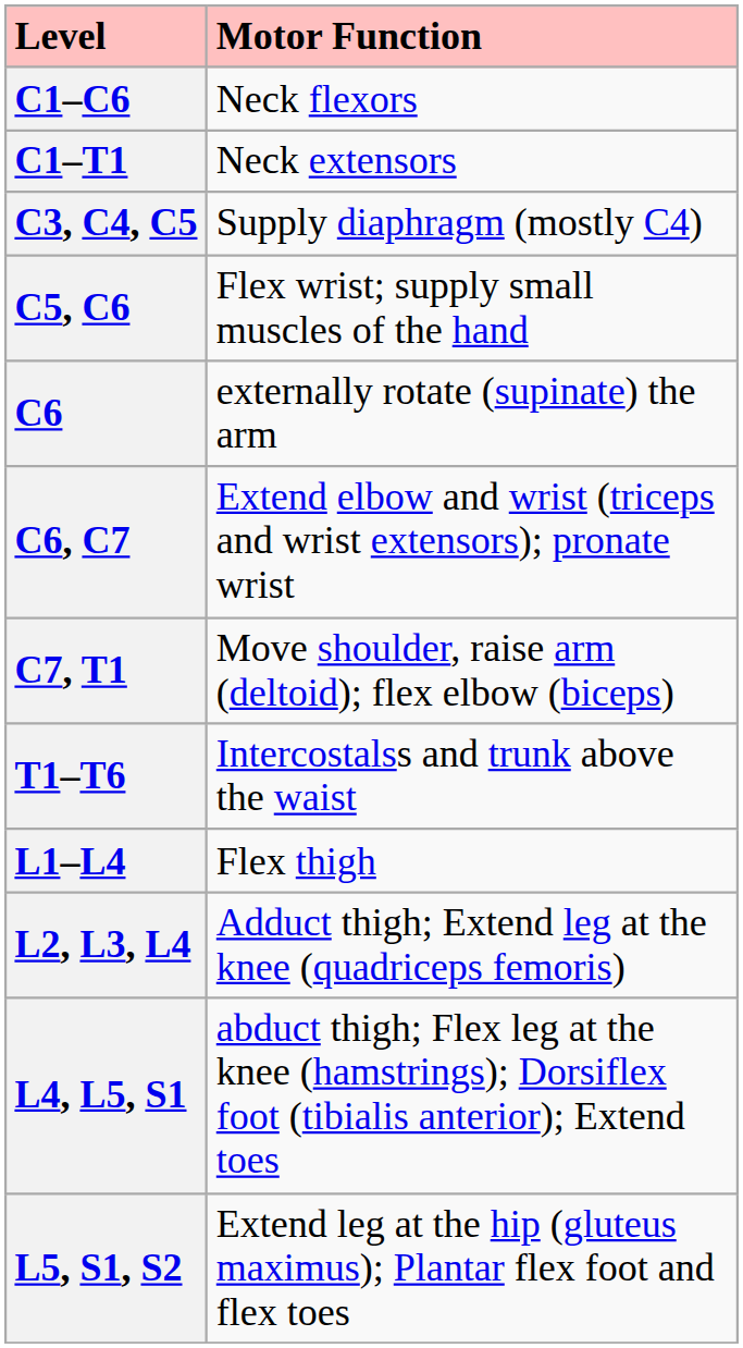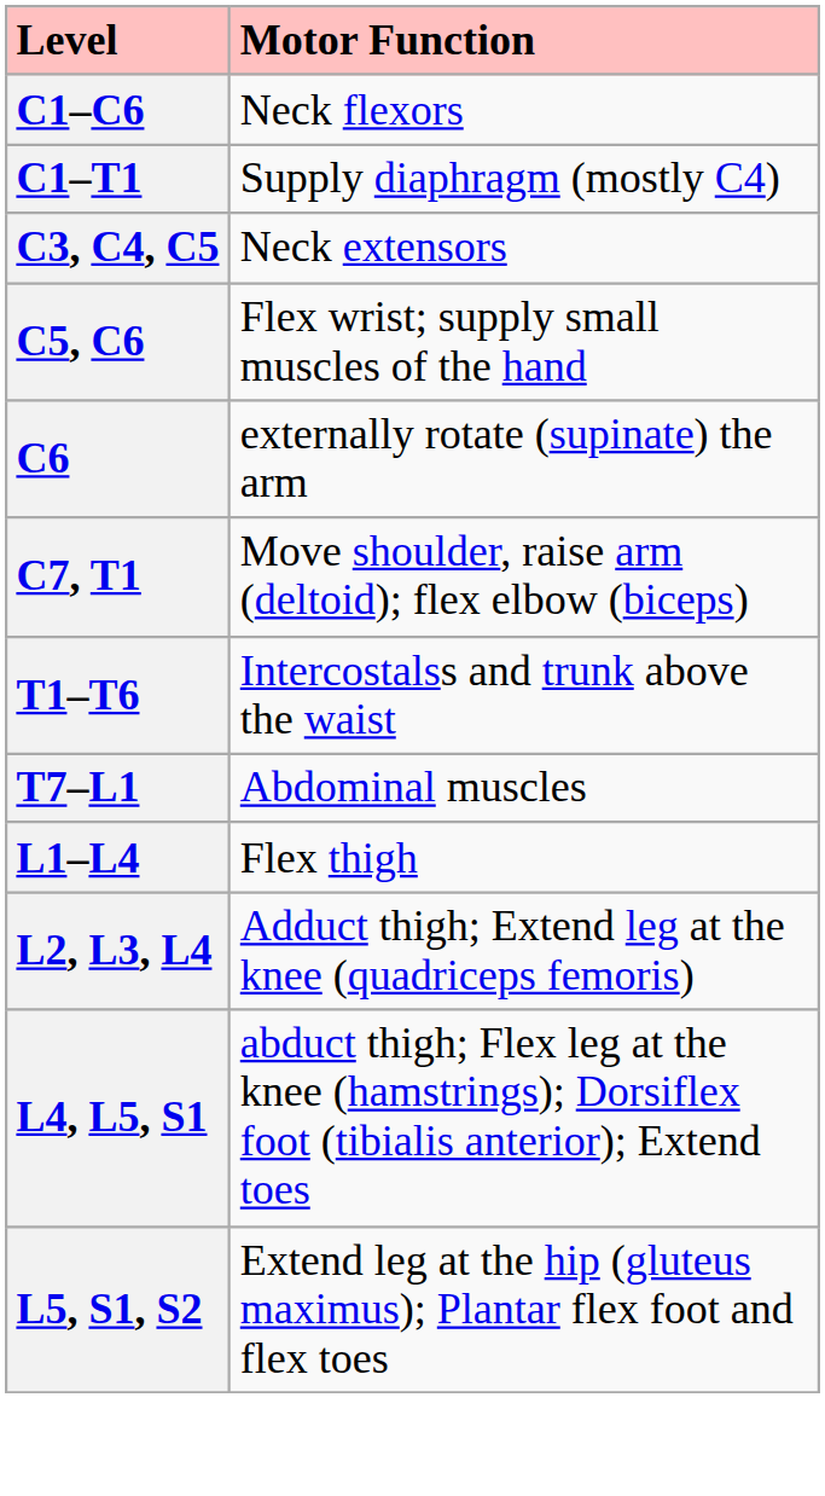C1–T1 | Motor Function: Neck extensors -> Supply diaphragm (mostly C4)
C3, C4, C5 | Motor Function: Supply diaphragm (mostly C4) -> Neck extensors
- row: C6, C7 | Extend elbow and wrist (triceps and wrist extensors); pronate wrist
+ row: T7–L1 | Abdominal muscles
